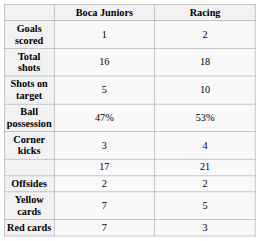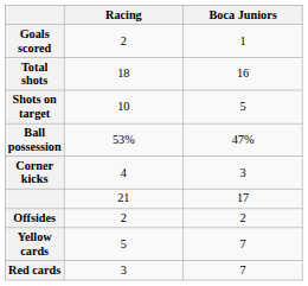columns swapped: Boca Juniors <-> Racing
